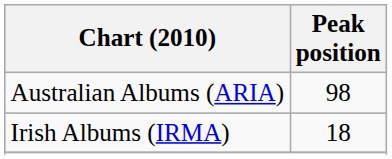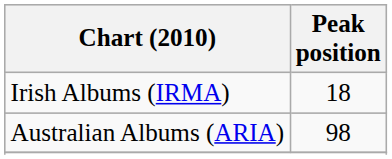rows swapped: Australian Albums (ARIA) <-> Irish Albums (IRMA)
